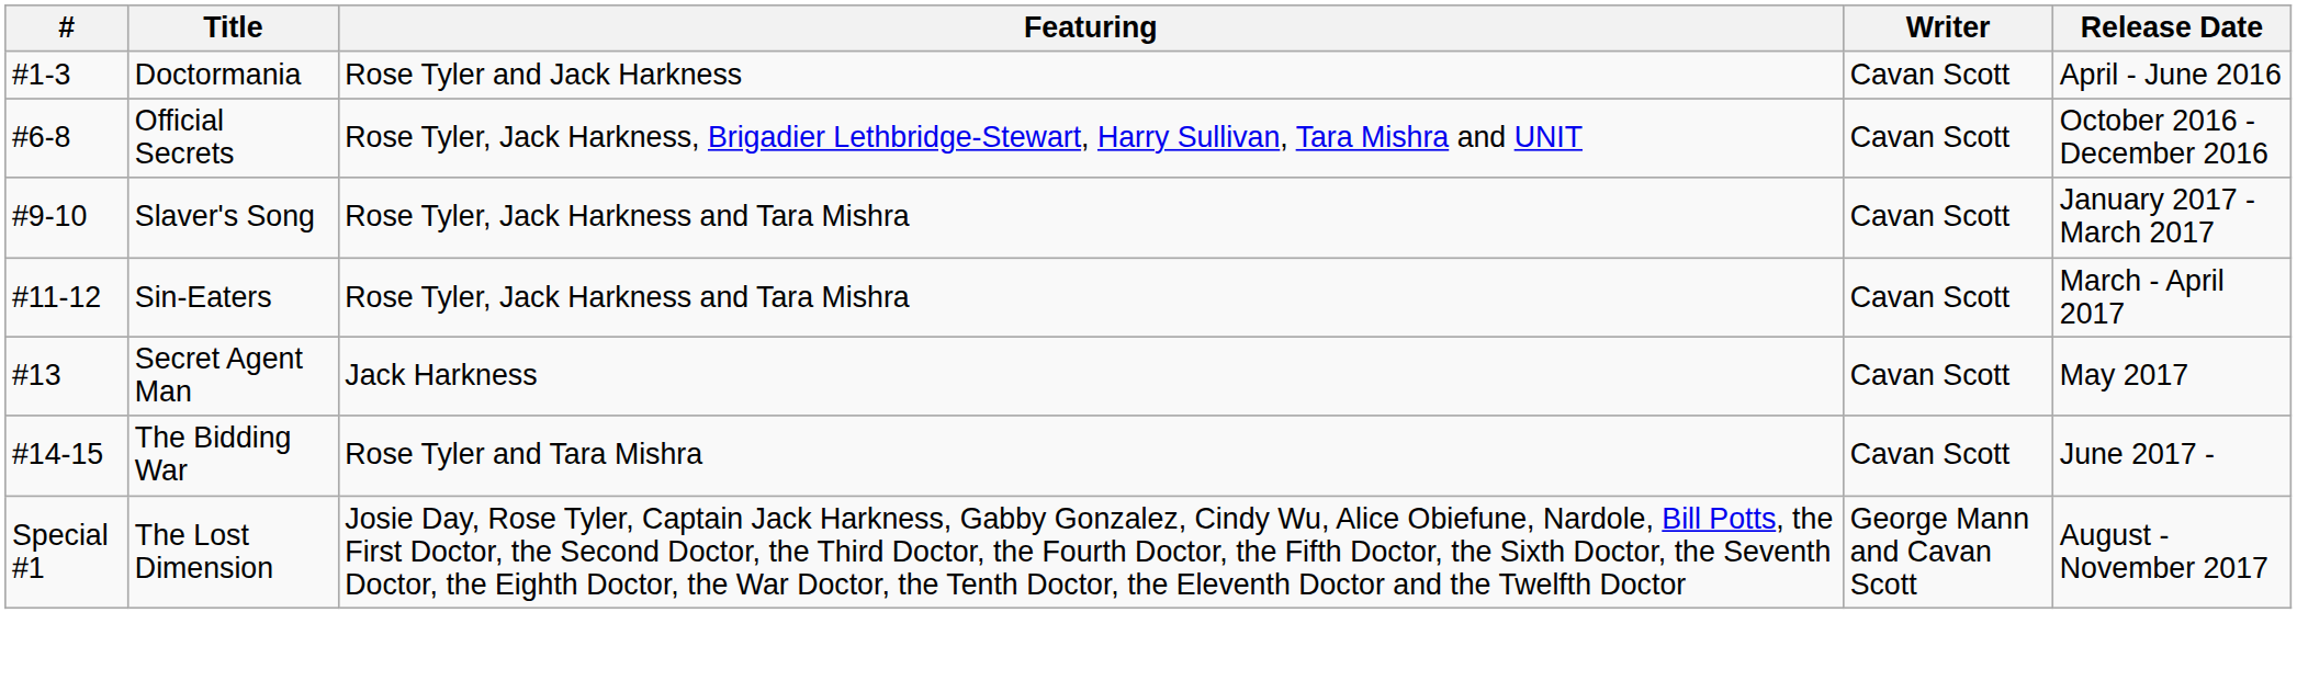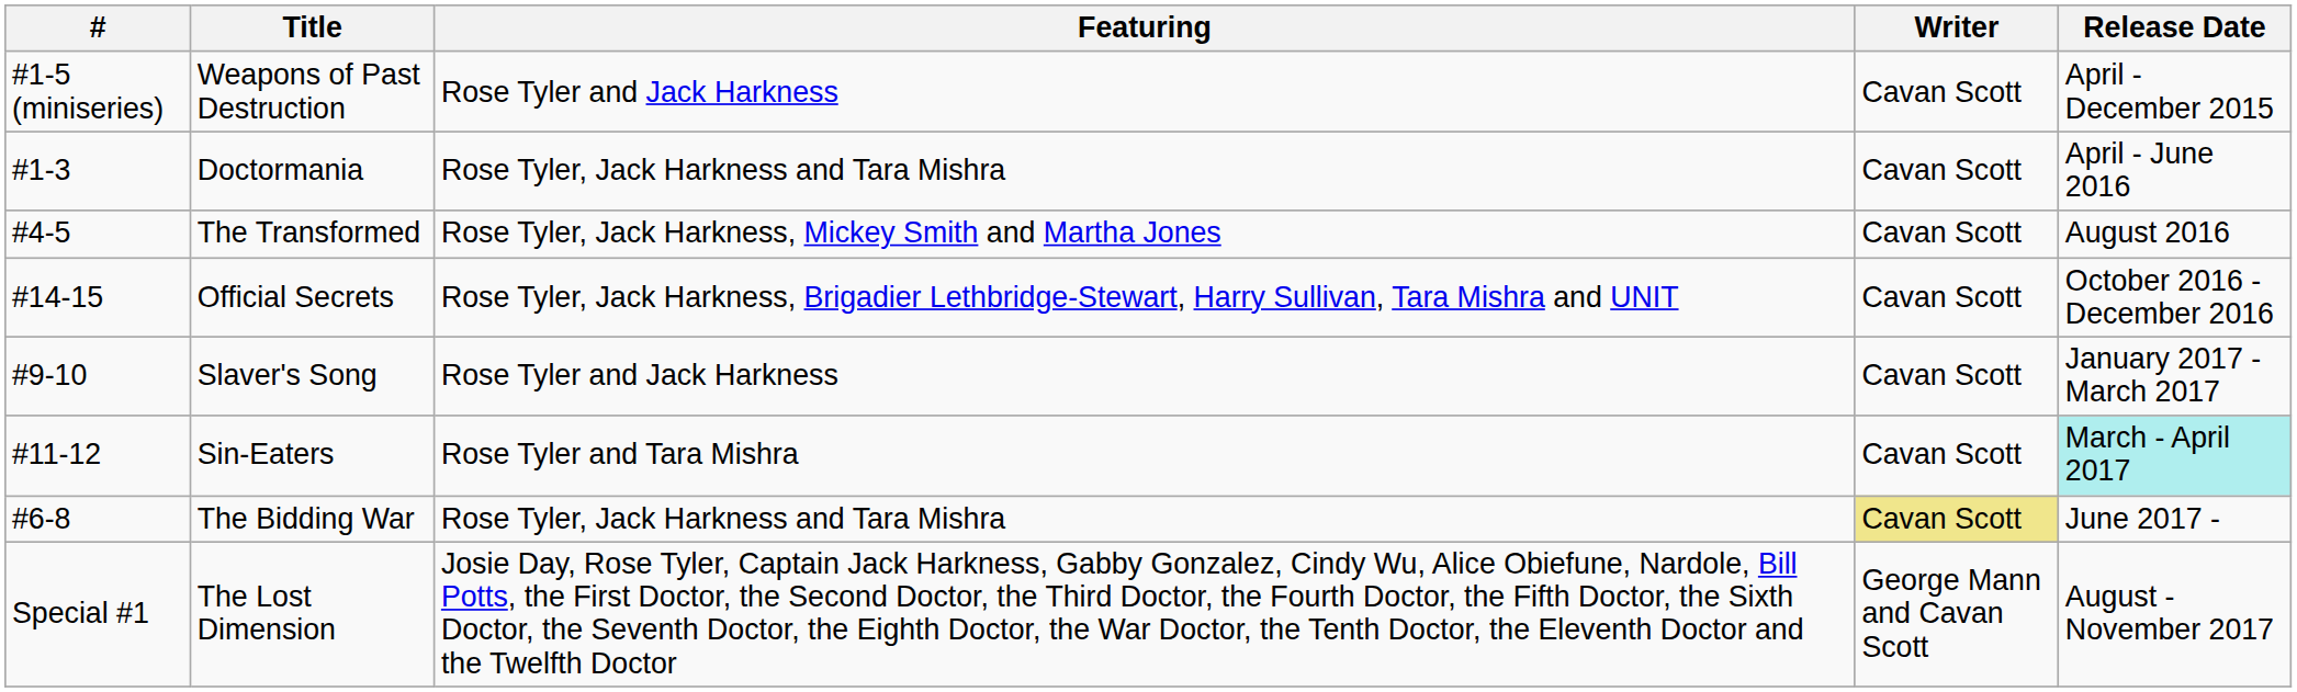+ row: #1-5 (miniseries) | Weapons of Past Destruction | Rose Tyler and Jack Harkness | Cavan Scott | April - December 2015
Doctormania | Featuring: Rose Tyler and Jack Harkness -> Rose Tyler, Jack Harkness and Tara Mishra
+ row: #4-5 | The Transformed | Rose Tyler, Jack Harkness, Mickey Smith and Martha Jones | Cavan Scott | August 2016
Official Secrets | #: #6-8 -> #14-15
Slaver's Song | Featuring: Rose Tyler, Jack Harkness and Tara Mishra -> Rose Tyler and Jack Harkness
Sin-Eaters | Featuring: Rose Tyler, Jack Harkness and Tara Mishra -> Rose Tyler and Tara Mishra
Sin-Eaters | Release Date: no background -> paleturquoise background
- row: #13 | Secret Agent Man | Jack Harkness | Cavan Scott | May 2017
The Bidding War | #: #14-15 -> #6-8
The Bidding War | Featuring: Rose Tyler and Tara Mishra -> Rose Tyler, Jack Harkness and Tara Mishra
The Bidding War | Writer: no background -> khaki background
